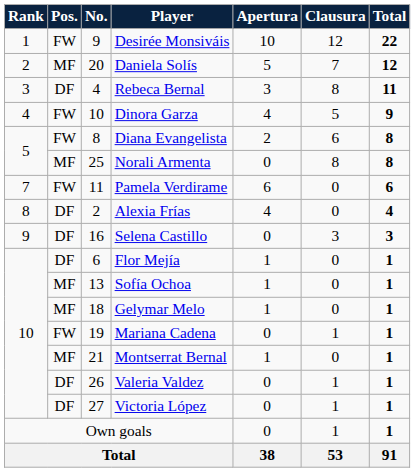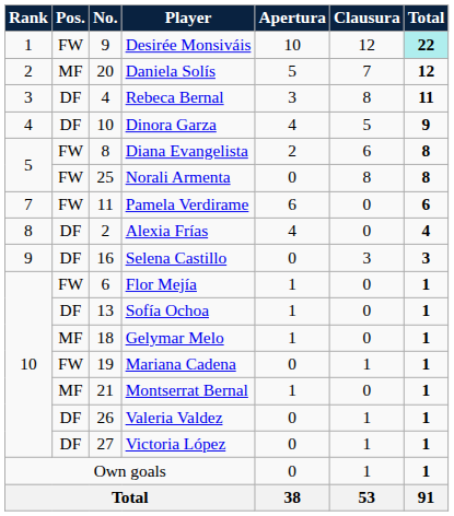Desirée Monsiváis | Total: no background -> paleturquoise background
Dinora Garza | Pos.: FW -> DF
Norali Armenta | Pos.: MF -> FW
Flor Mejía | Pos.: DF -> FW
Sofía Ochoa | Pos.: MF -> DF
